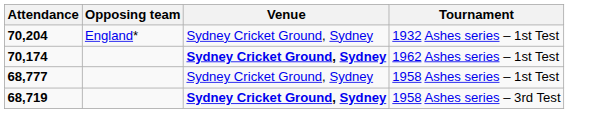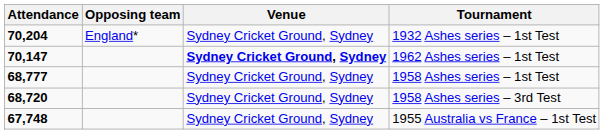1962 Ashes series – 1st Test | Attendance: 70,174 -> 70,147
1958 Ashes series – 3rd Test | Attendance: 68,719 -> 68,720
1958 Ashes series – 3rd Test | Venue: bold -> normal
+ row: 67,748 | Sydney Cricket Ground, Sydney | 1955 Australia vs France – 1st Test
